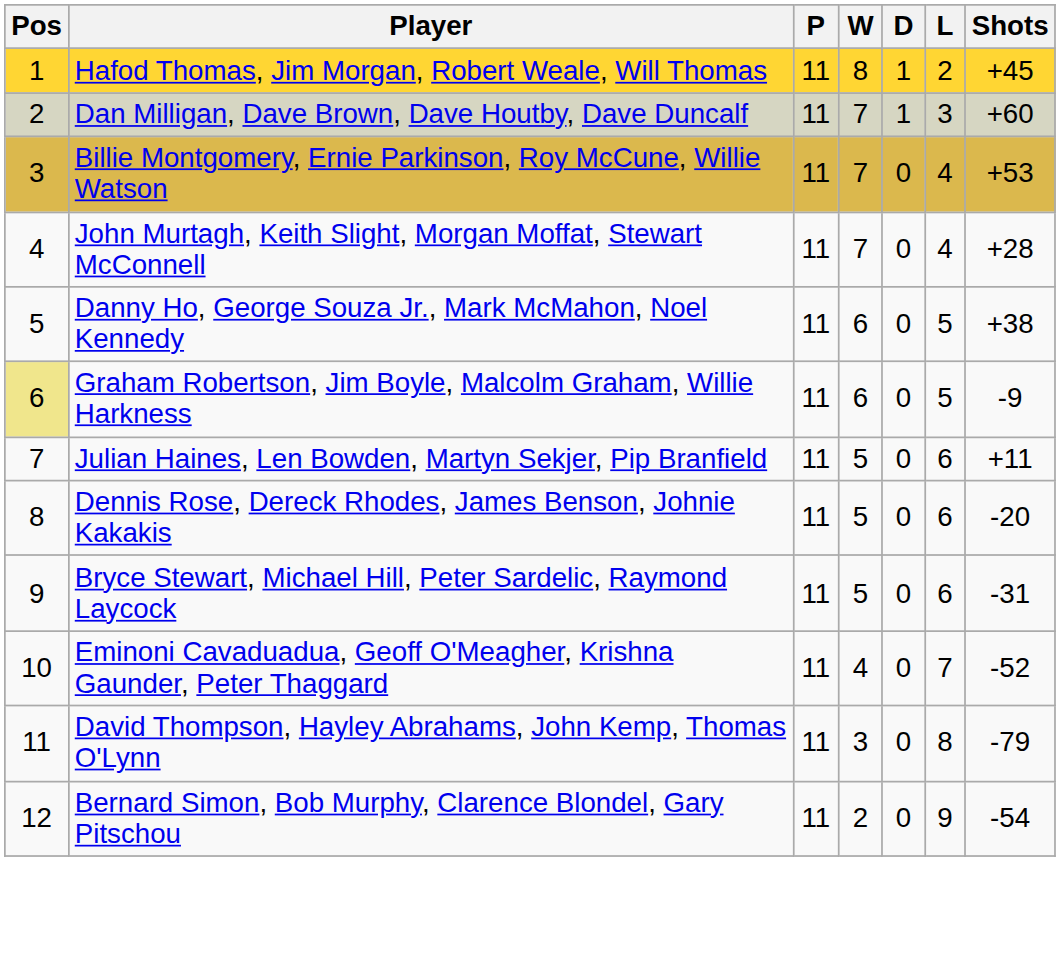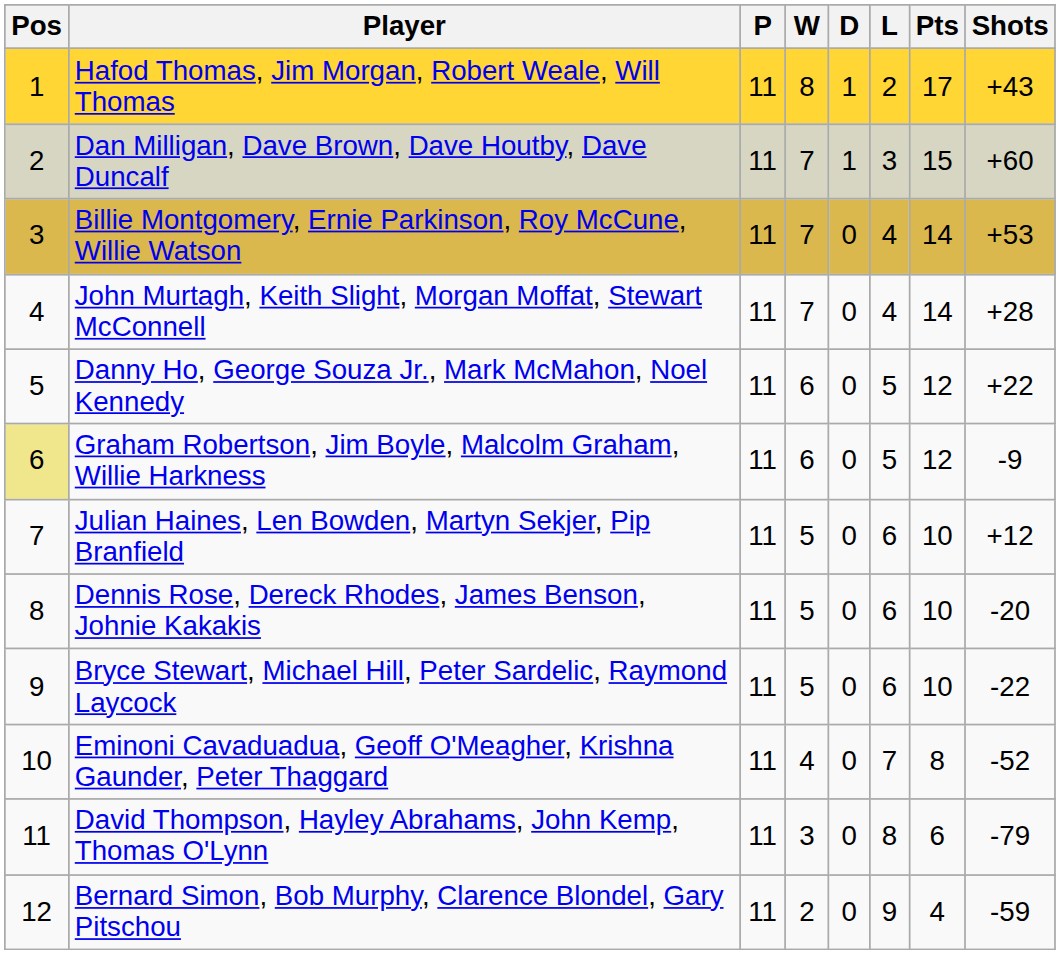+ column: Pts | 17 | 15 | 14 | 14 | 12 | 12 | 10 | 10 | 10 | 8 | 6 | 4
Hafod Thomas, Jim Morgan, Robert Weale, Will Thomas | Shots: +45 -> +43
Danny Ho, George Souza Jr., Mark McMahon, Noel Kennedy | Shots: +38 -> +22
Julian Haines, Len Bowden, Martyn Sekjer, Pip Branfield | Shots: +11 -> +12
Bryce Stewart, Michael Hill, Peter Sardelic, Raymond Laycock | Shots: -31 -> -22
Bernard Simon, Bob Murphy, Clarence Blondel, Gary Pitschou | Shots: -54 -> -59
